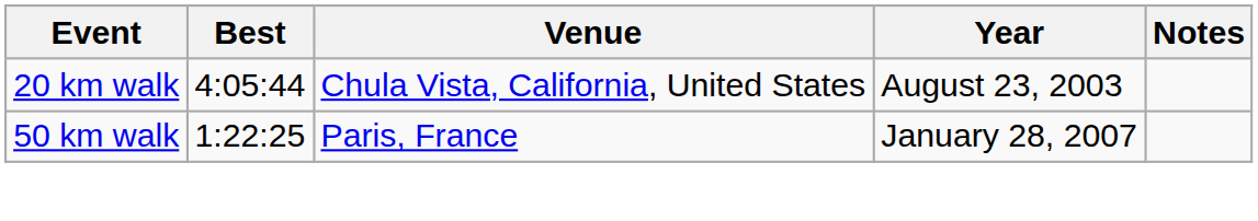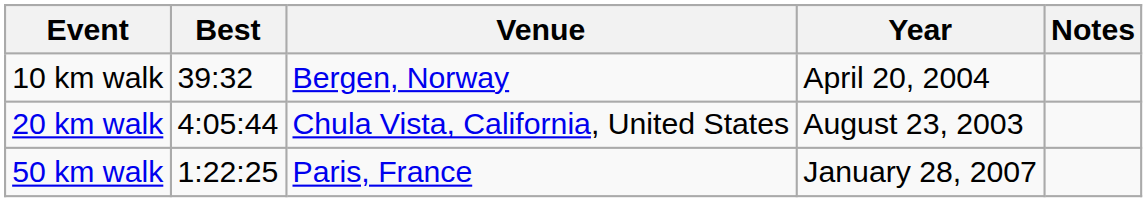+ row: 10 km walk | 39:32 | Bergen, Norway | April 20, 2004
